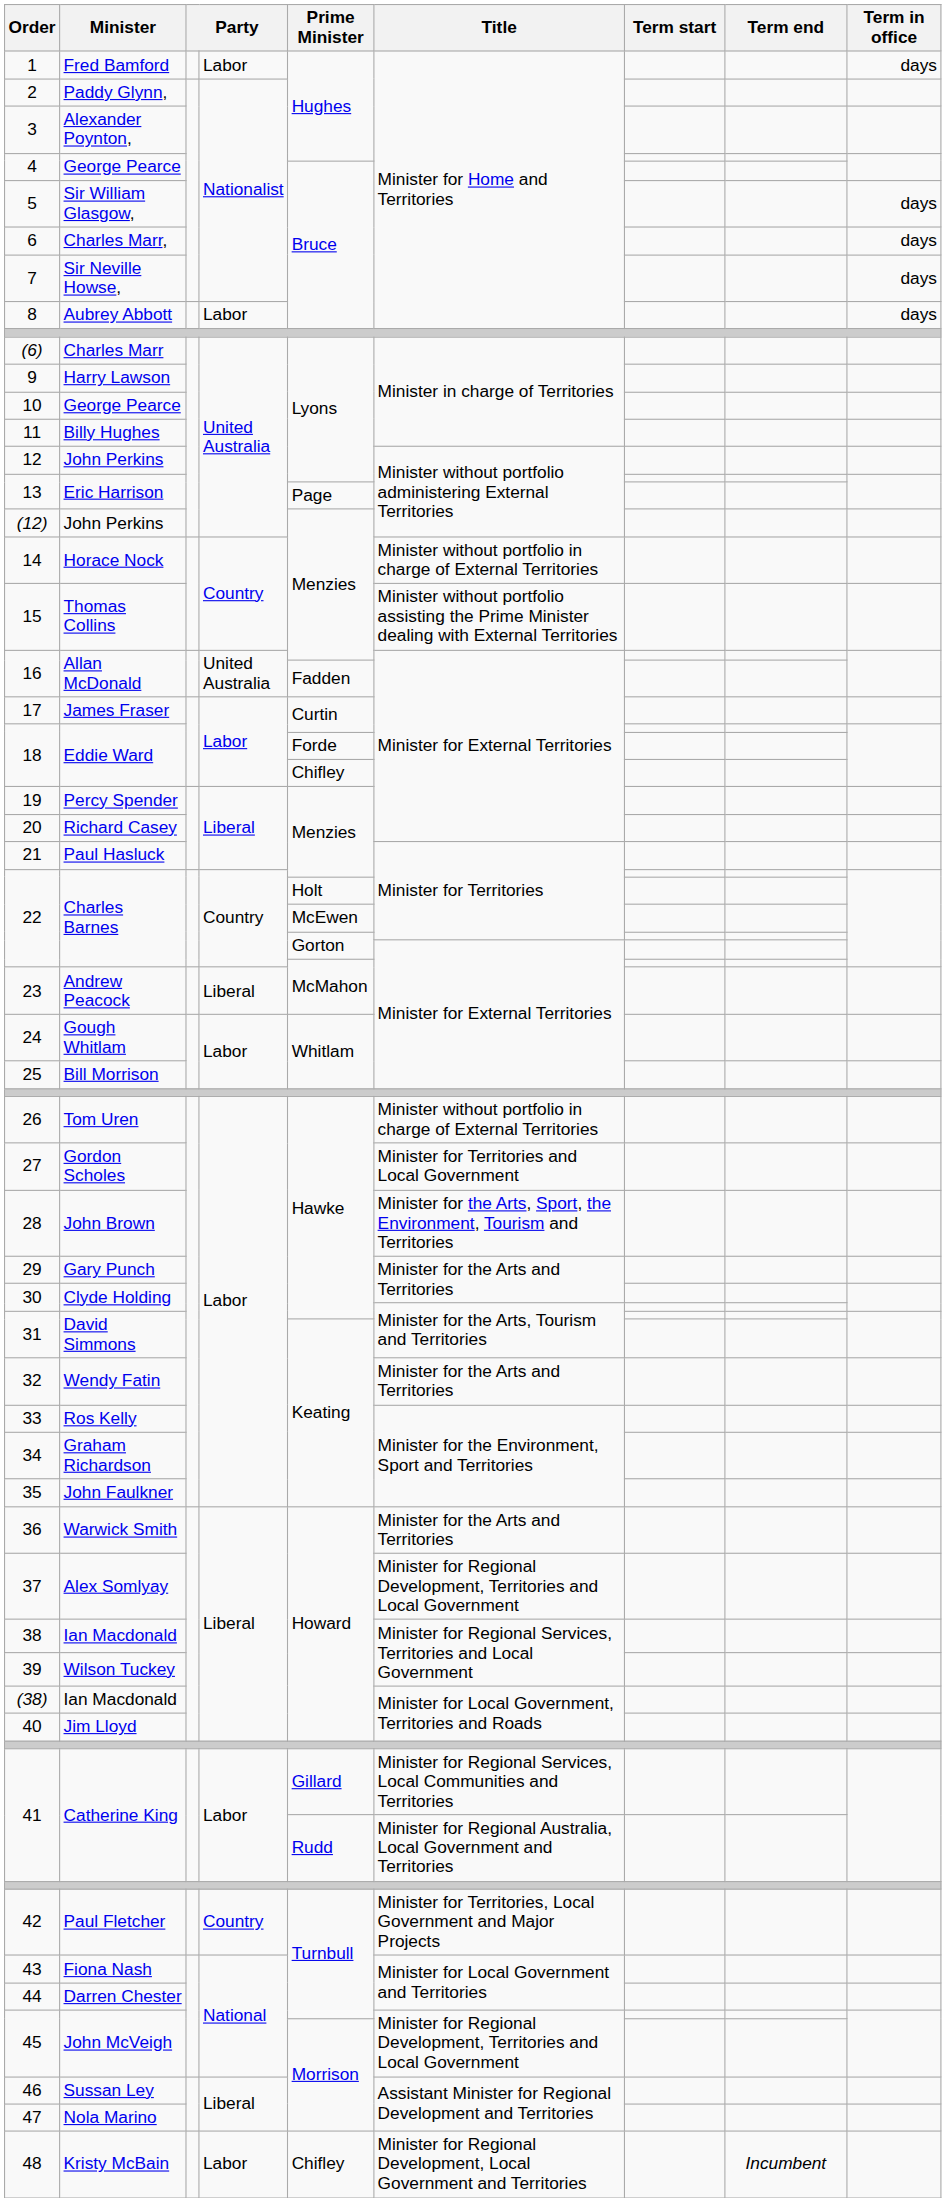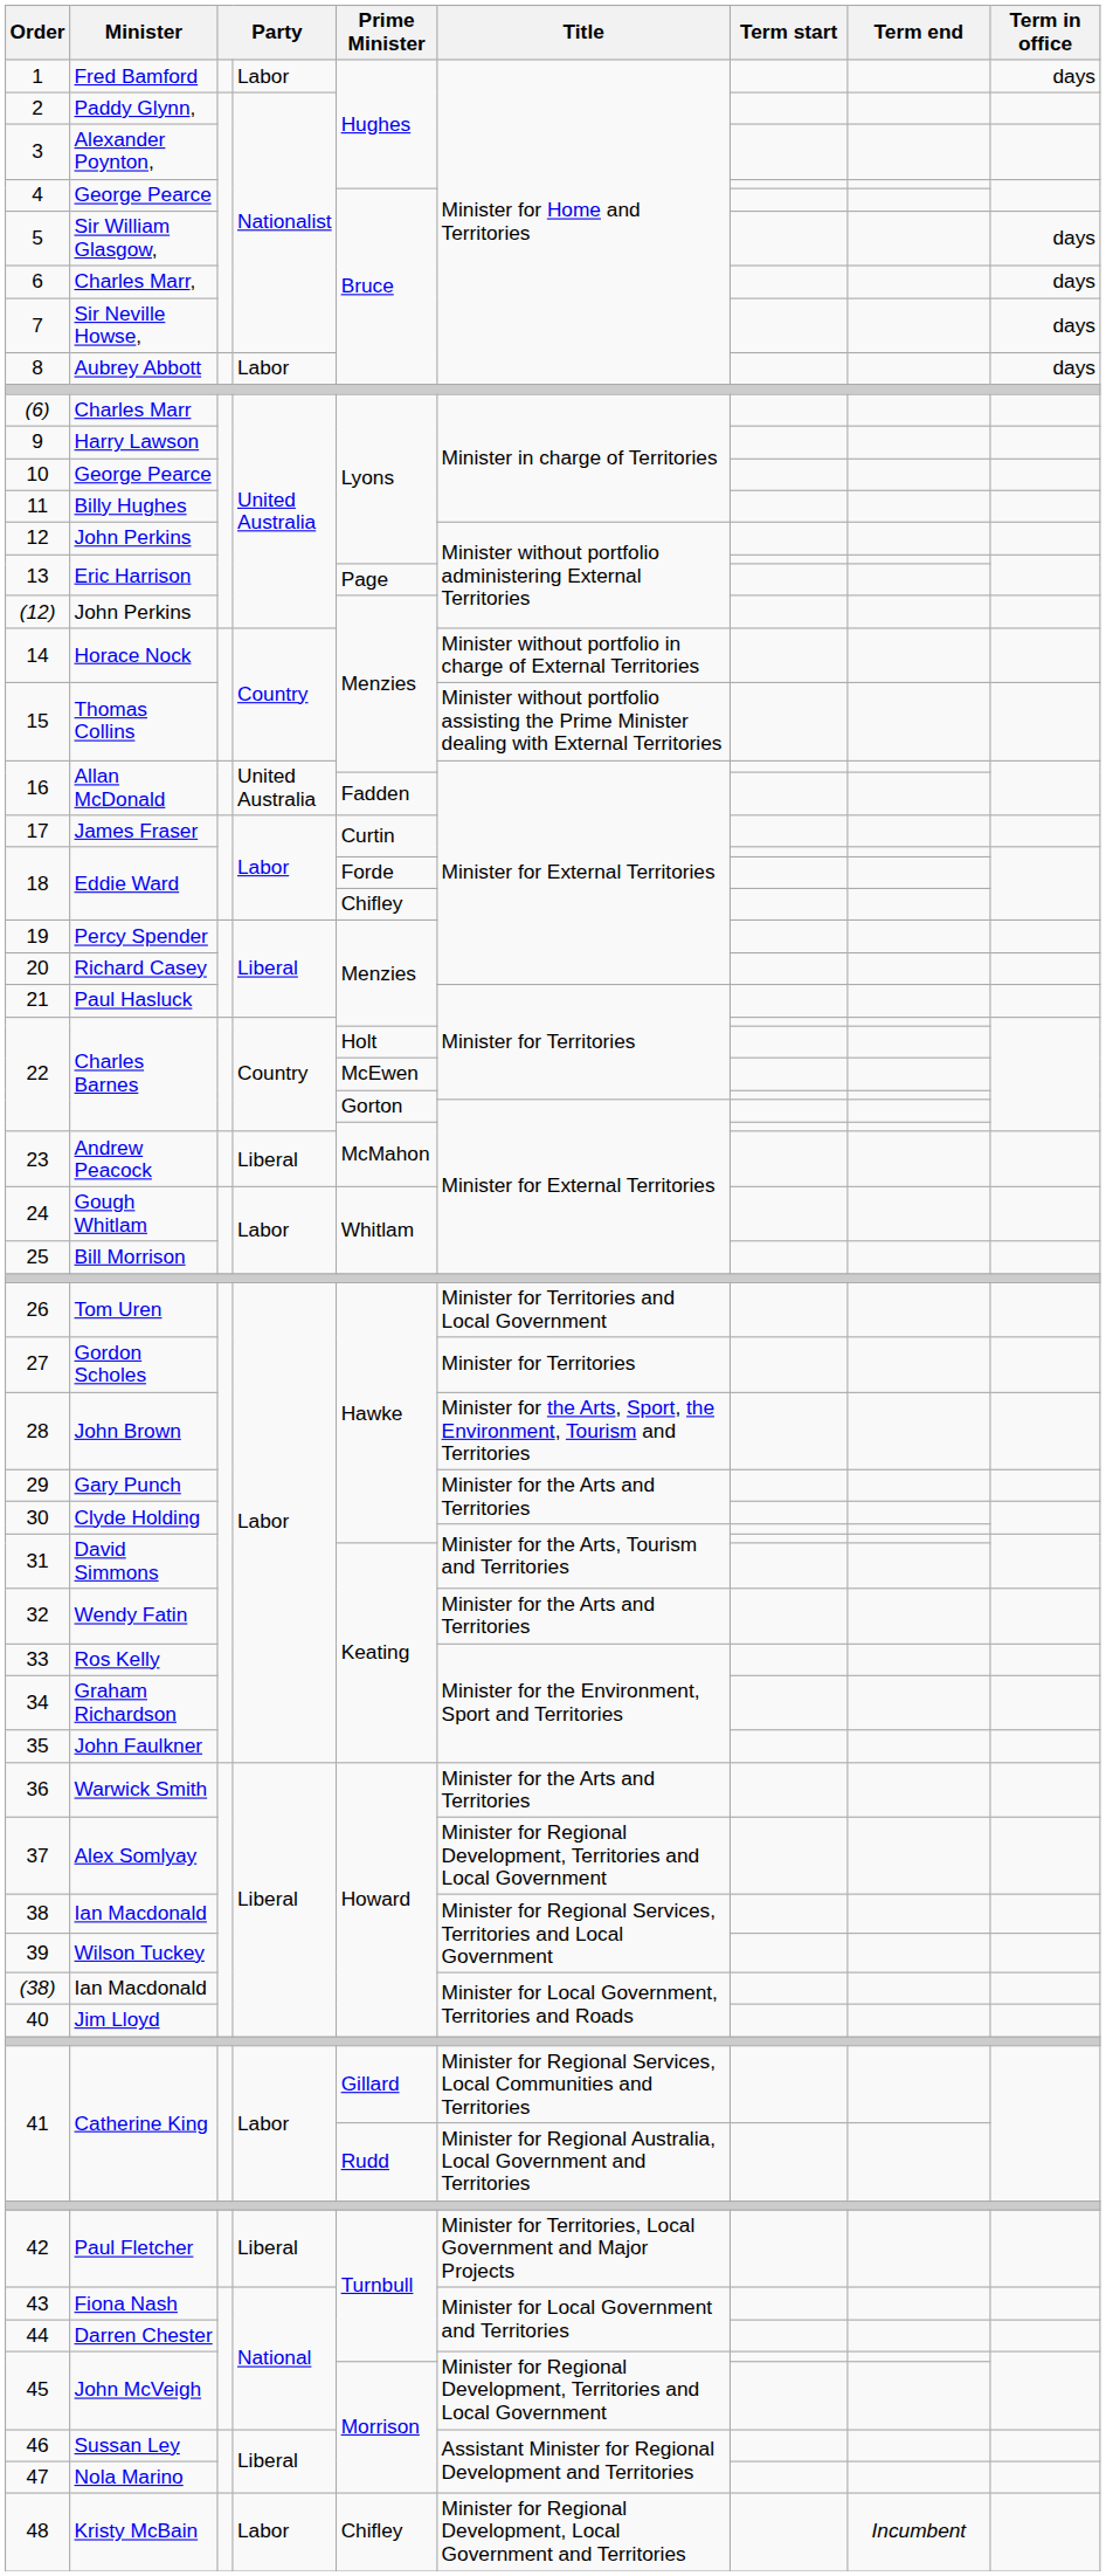26 | Title: Minister without portfolio in charge of External Territories -> Minister for Territories and Local Government
27 | Title: Minister for Territories and Local Government -> Minister for Territories
42 | column 4: Country -> Liberal
